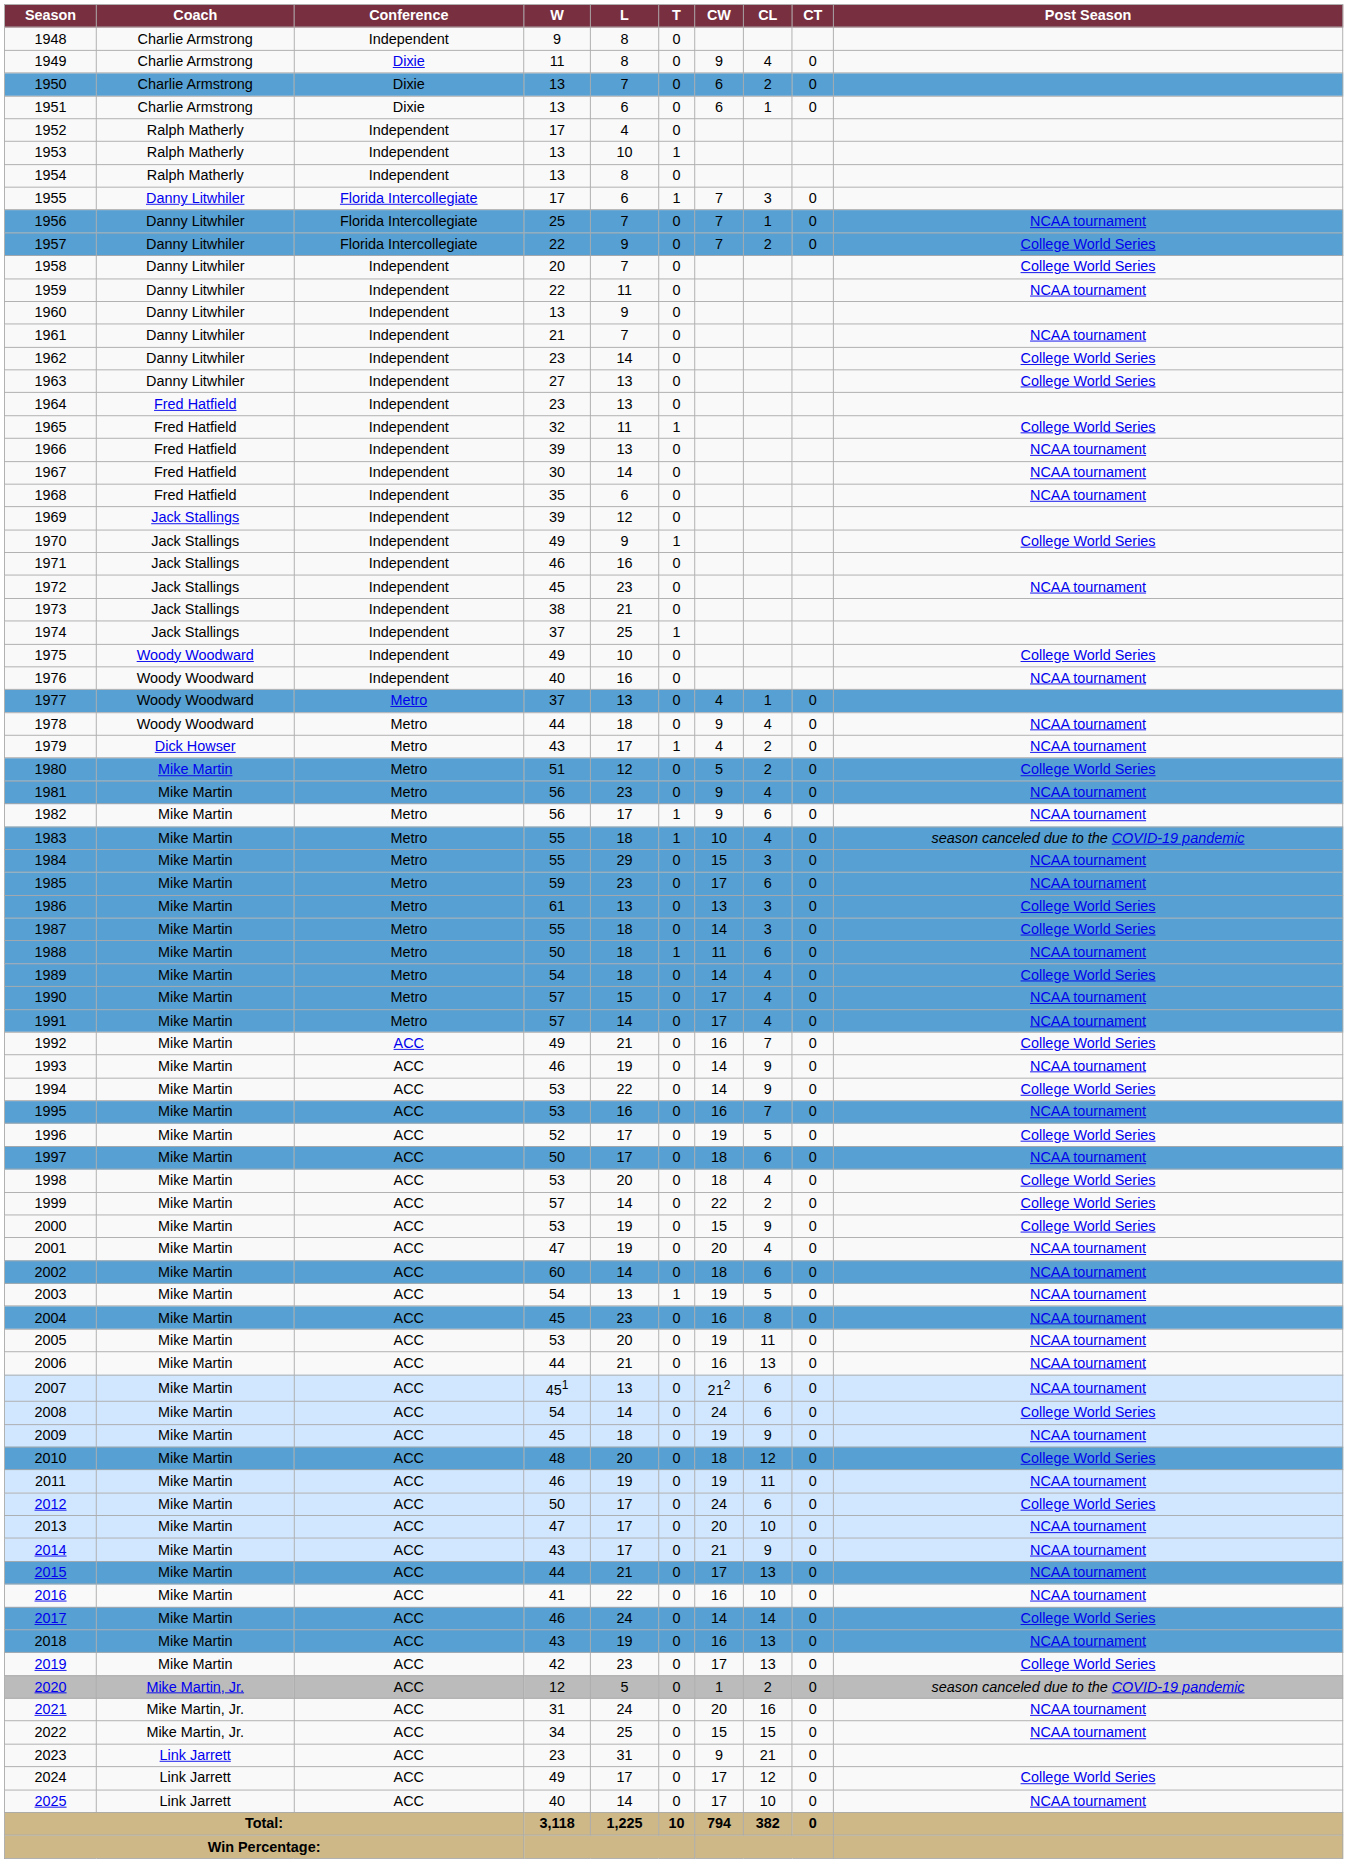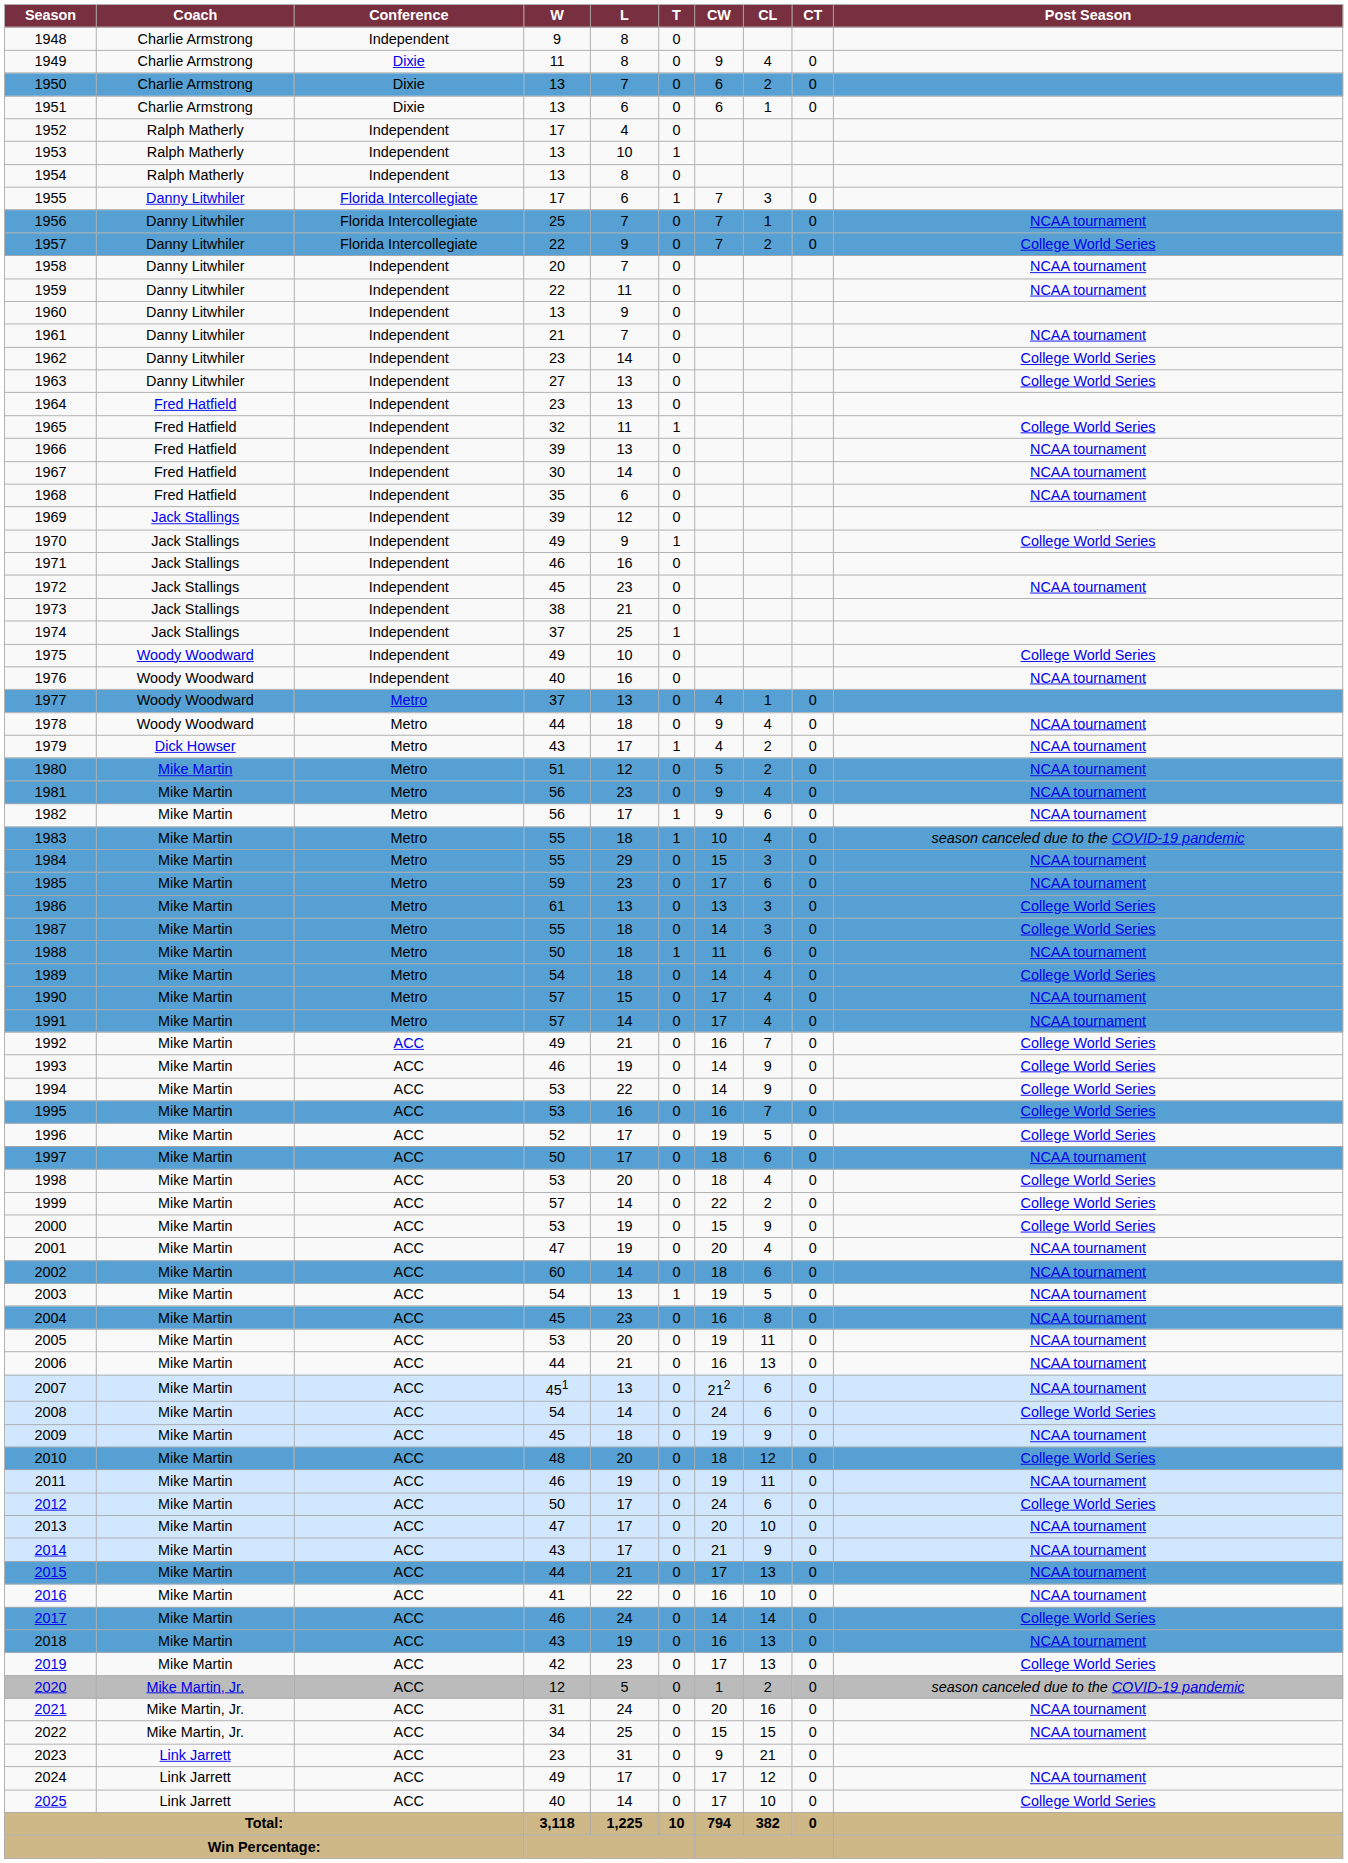1958 | Post Season: College World Series -> NCAA tournament
1980 | Post Season: College World Series -> NCAA tournament
1993 | Post Season: NCAA tournament -> College World Series
1995 | Post Season: NCAA tournament -> College World Series
2024 | Post Season: College World Series -> NCAA tournament
2025 | Post Season: NCAA tournament -> College World Series
